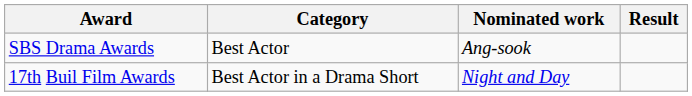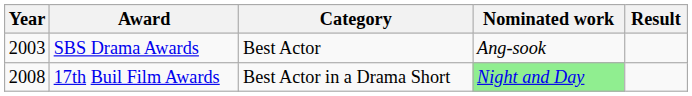+ column: Year | 2003 | 2008
17th Buil Film Awards | Nominated work: no background -> lightgreen background
